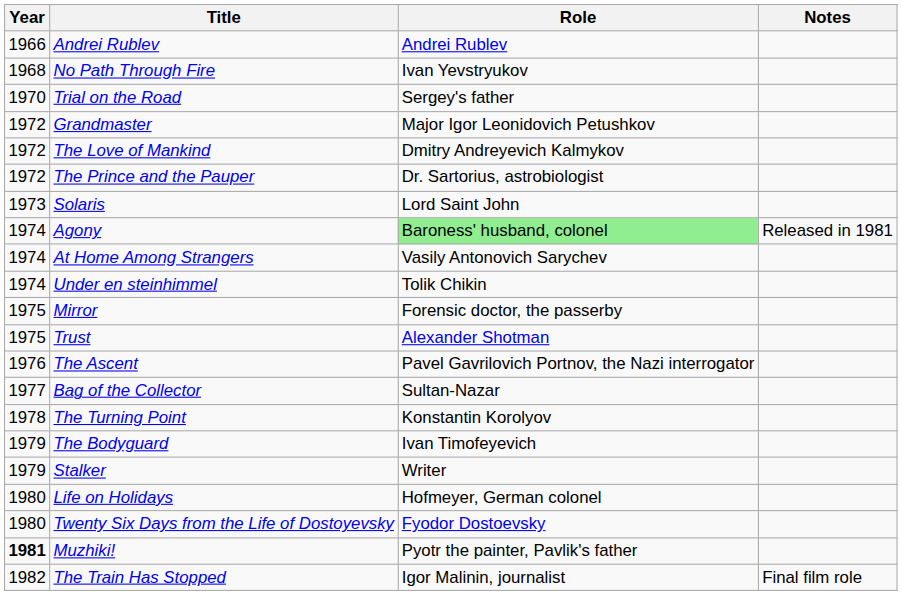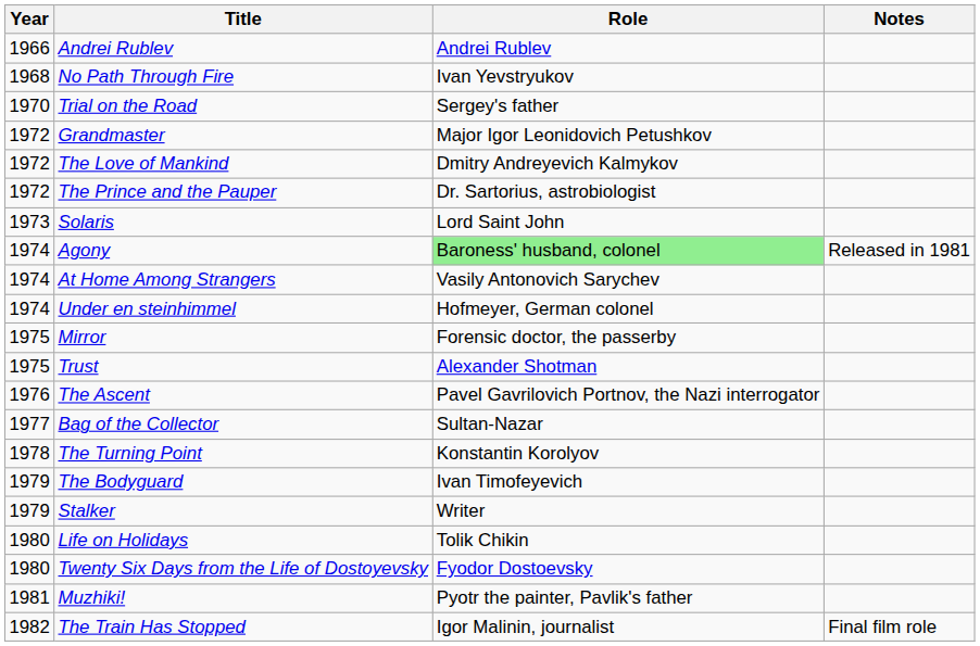Under en steinhimmel | Role: Tolik Chikin -> Hofmeyer, German colonel
Life on Holidays | Role: Hofmeyer, German colonel -> Tolik Chikin
Muzhiki! | Year: bold -> normal
